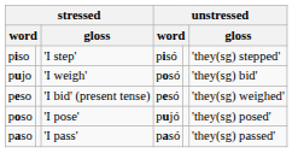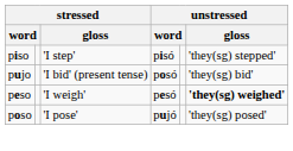pujo | stressed / gloss: 'I weigh' -> 'I bid' (present tense)
peso | stressed / gloss: 'I bid' (present tense) -> 'I weigh'
peso | unstressed / gloss: normal -> bold
- row: paso | 'I pass' | pasó | 'they(sg) passed'
